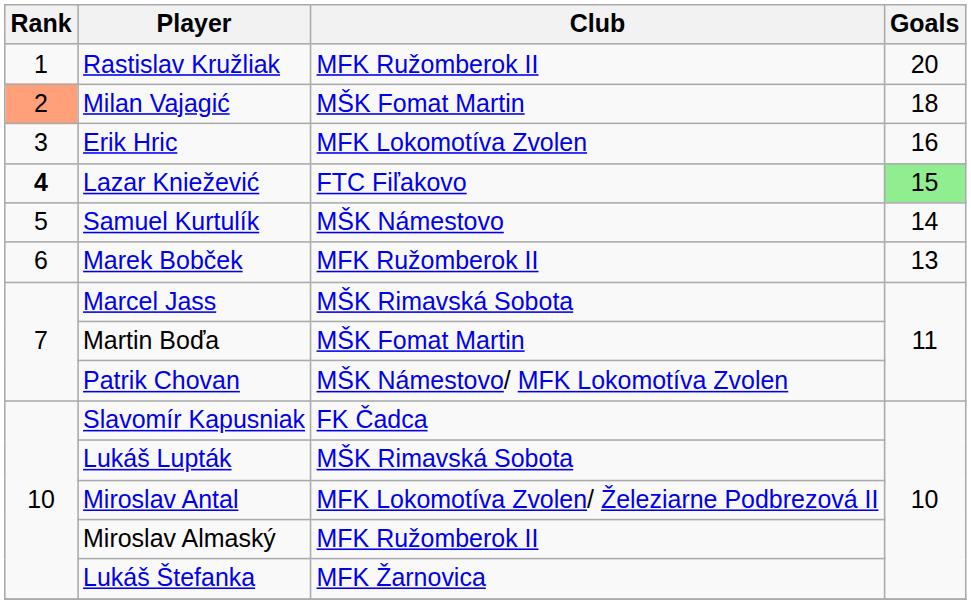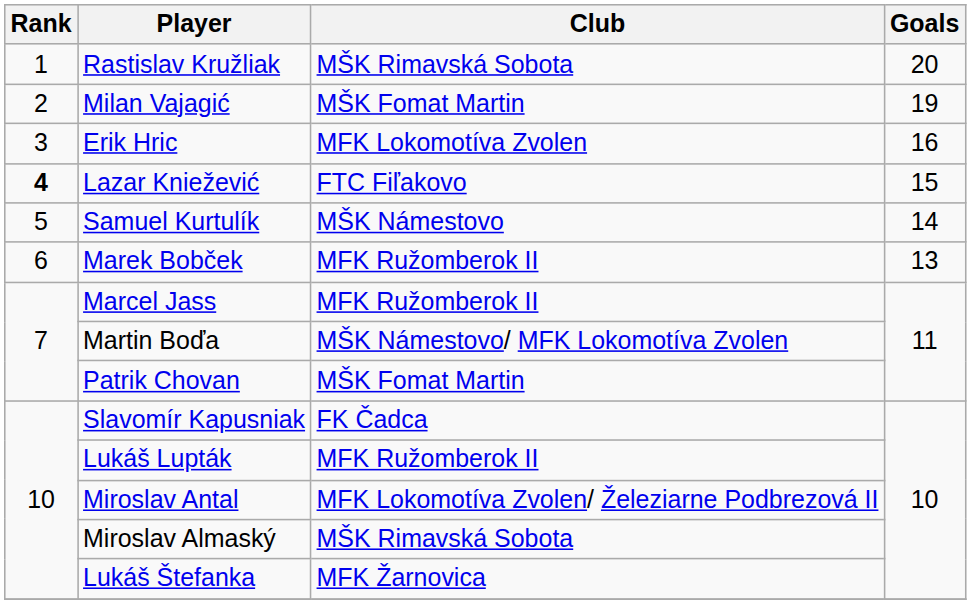Rastislav Kružliak | Club: MFK Ružomberok II -> MŠK Rimavská Sobota
Milan Vajagić | Rank: lightsalmon background -> no background
Milan Vajagić | Goals: 18 -> 19
Lazar Kniežević | Goals: lightgreen background -> no background
Marcel Jass | Club: MŠK Rimavská Sobota -> MFK Ružomberok II
Martin Boďa | Club: MŠK Fomat Martin -> MŠK Námestovo/ MFK Lokomotíva Zvolen
Patrik Chovan | Club: MŠK Námestovo/ MFK Lokomotíva Zvolen -> MŠK Fomat Martin
Lukáš Lupták | Club: MŠK Rimavská Sobota -> MFK Ružomberok II
Miroslav Almaský | Club: MFK Ružomberok II -> MŠK Rimavská Sobota
